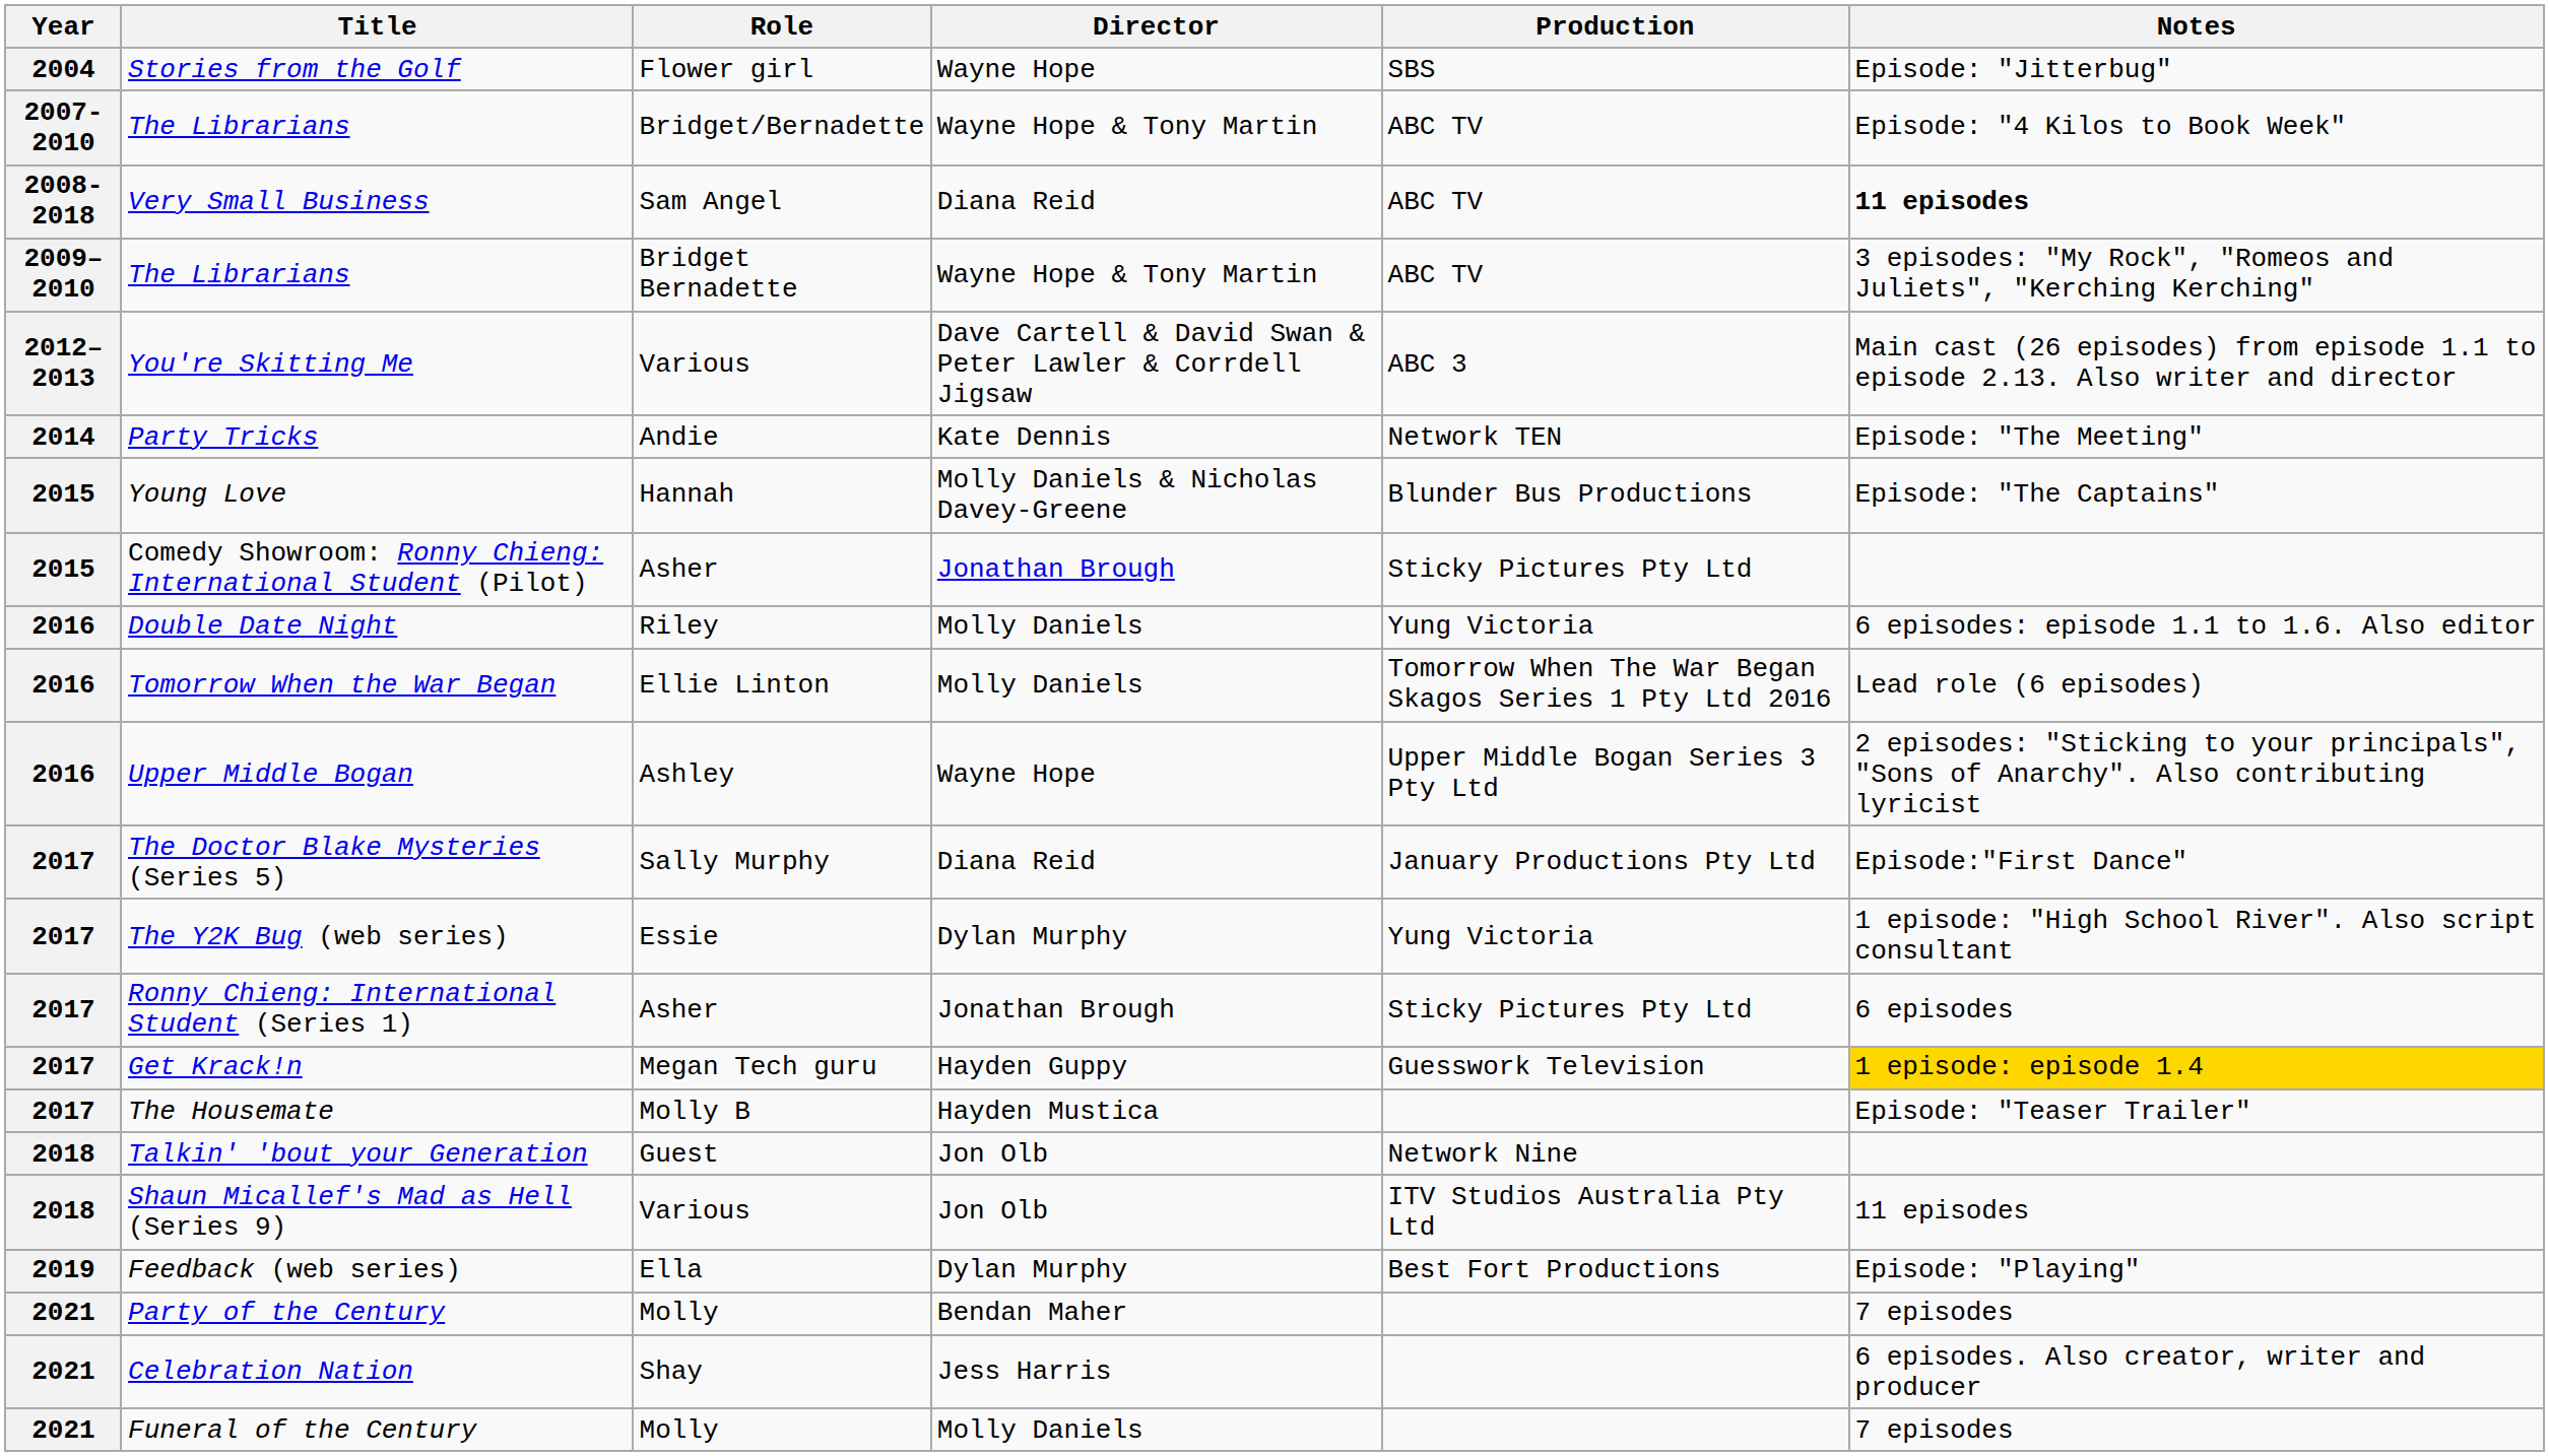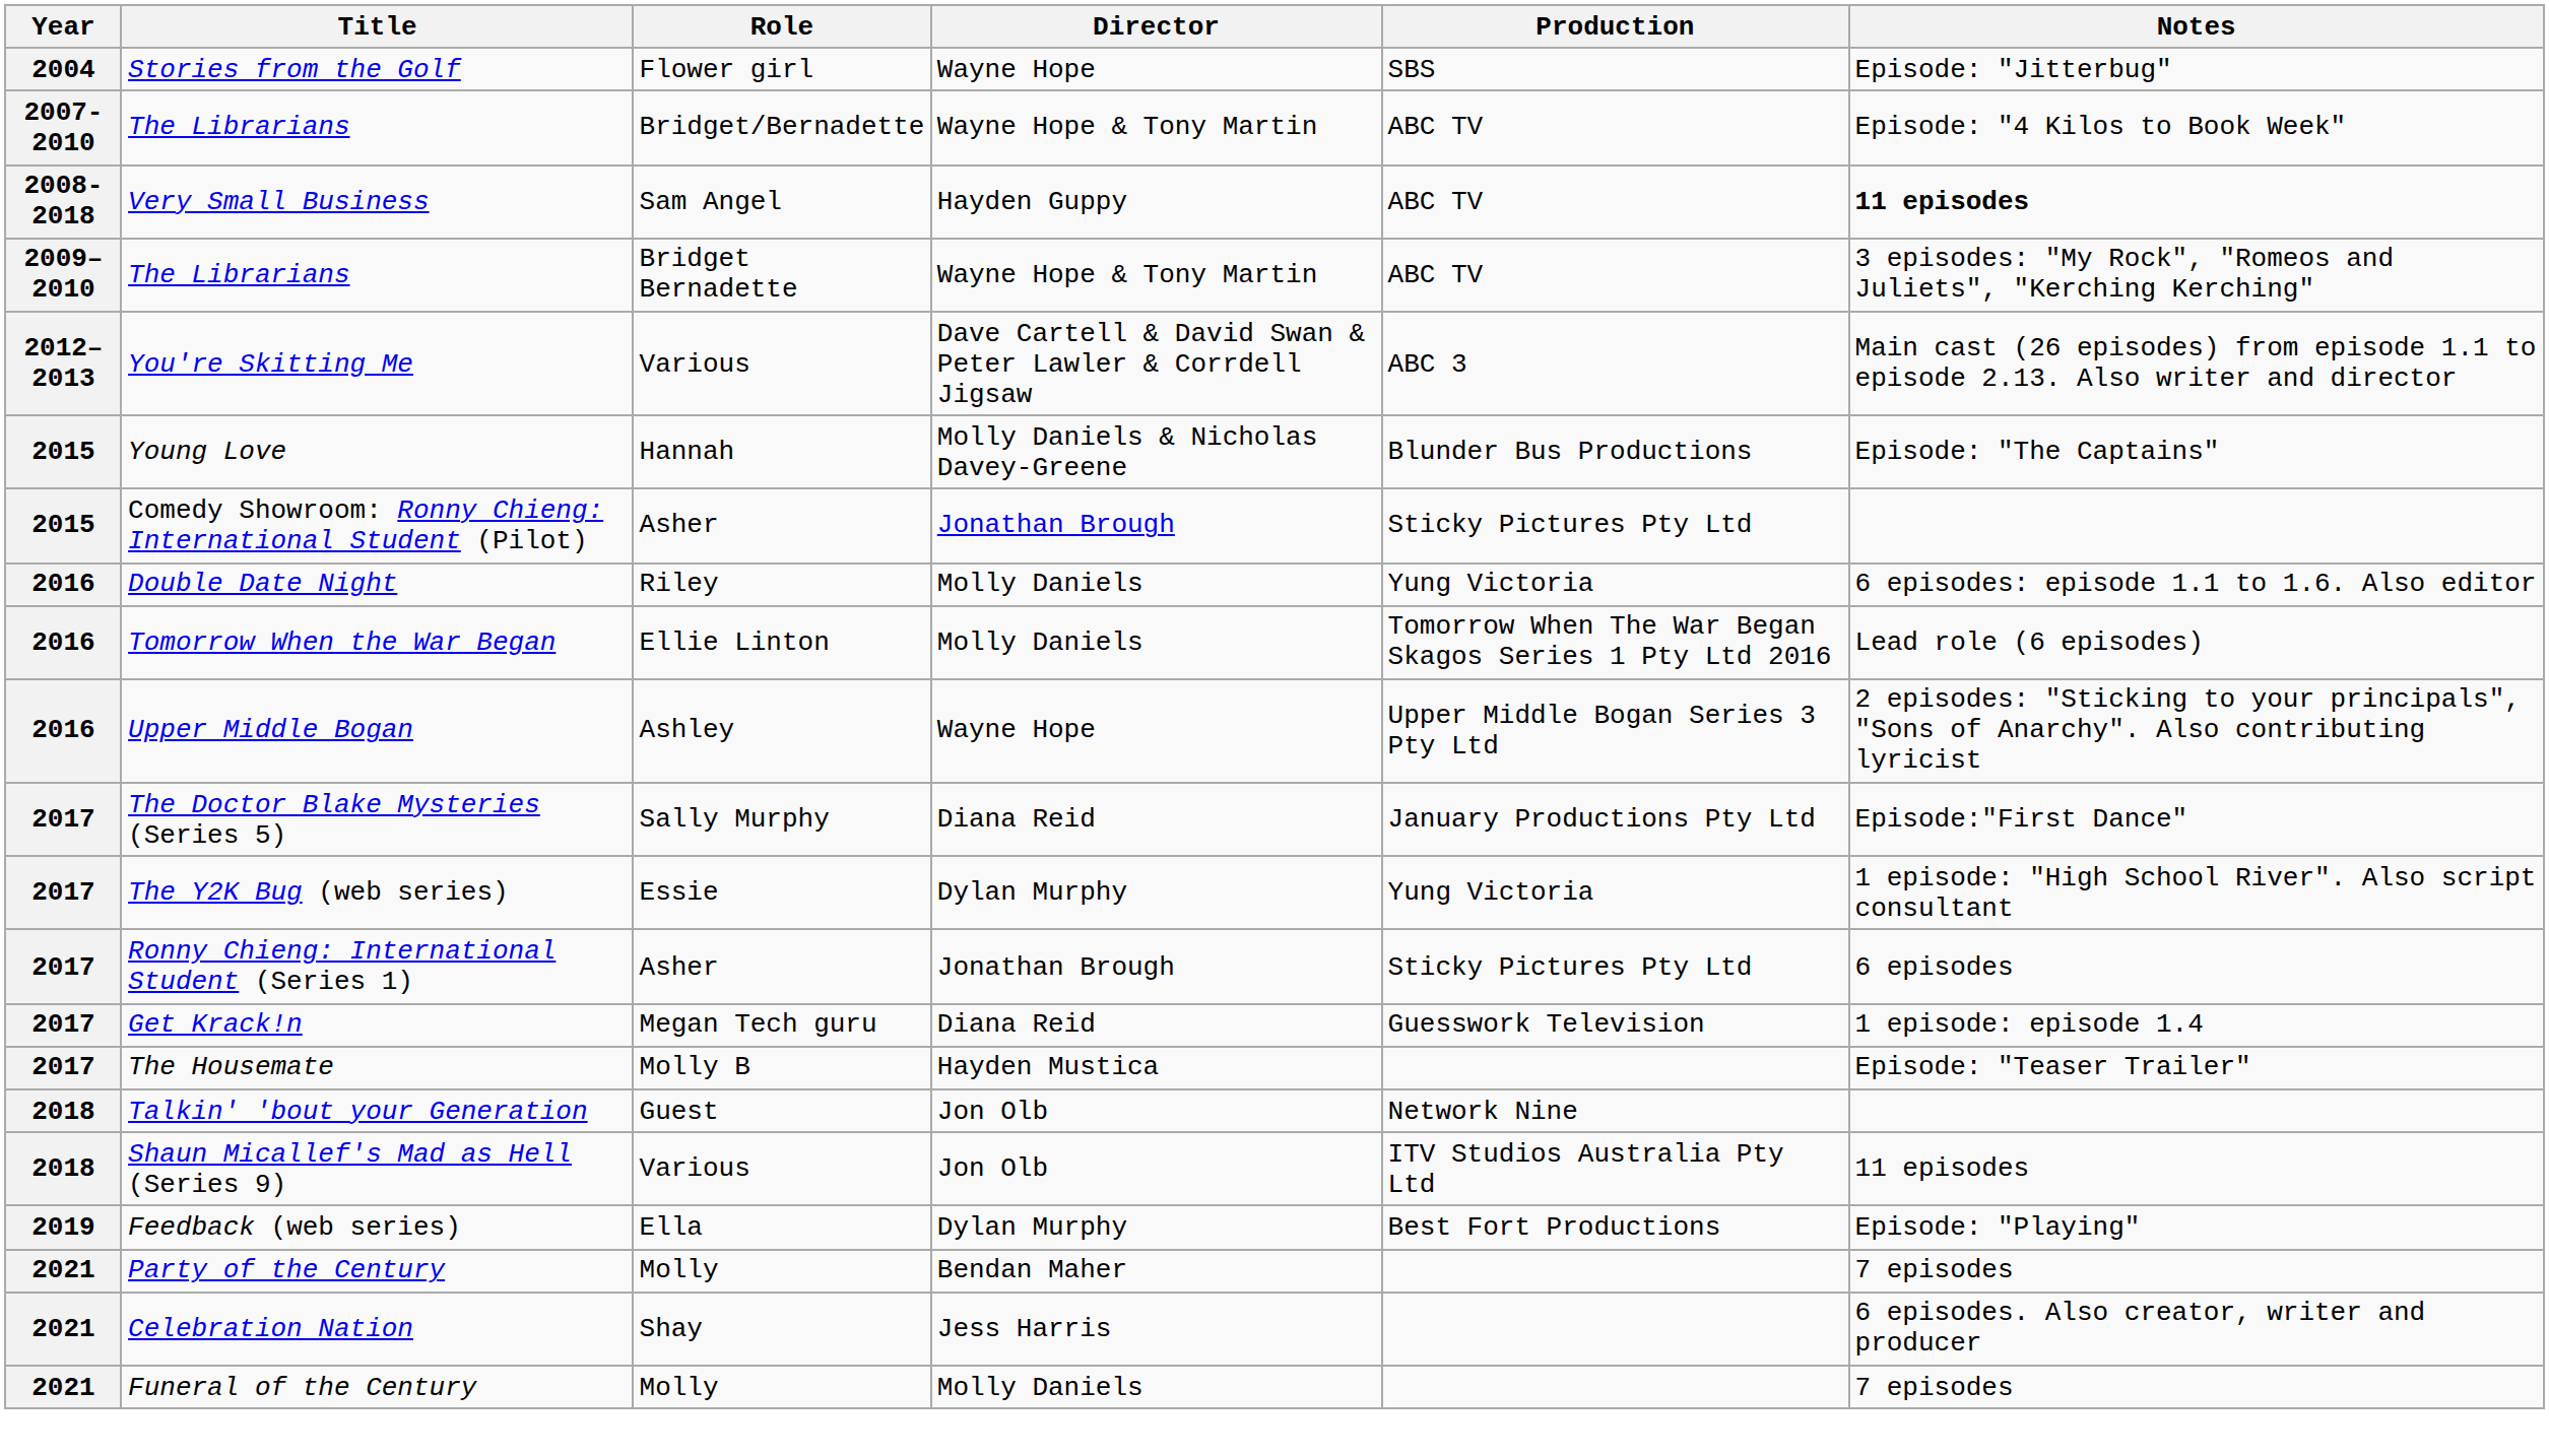Very Small Business | Director: Diana Reid -> Hayden Guppy
- row: 2014 | Party Tricks | Andie | Kate Dennis | Network TEN | Episode: "The Meeting"
Get Krack!n | Director: Hayden Guppy -> Diana Reid
Get Krack!n | Notes: gold background -> no background
